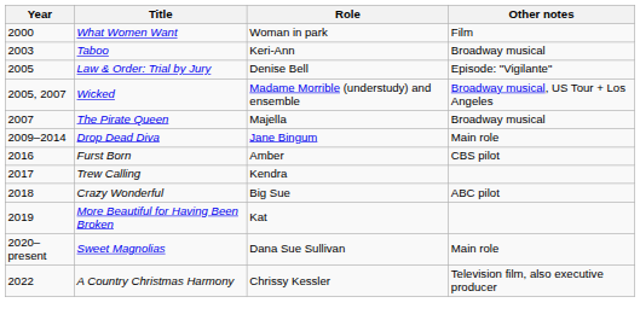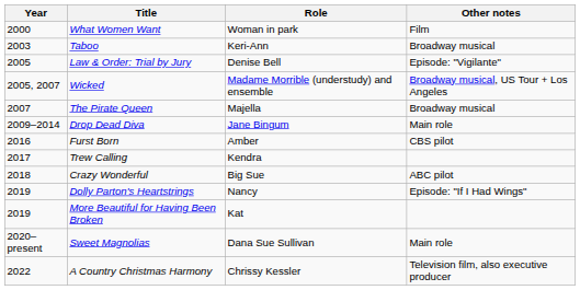+ row: 2019 | Dolly Parton's Heartstrings | Nancy | Episode: "If I Had Wings"
